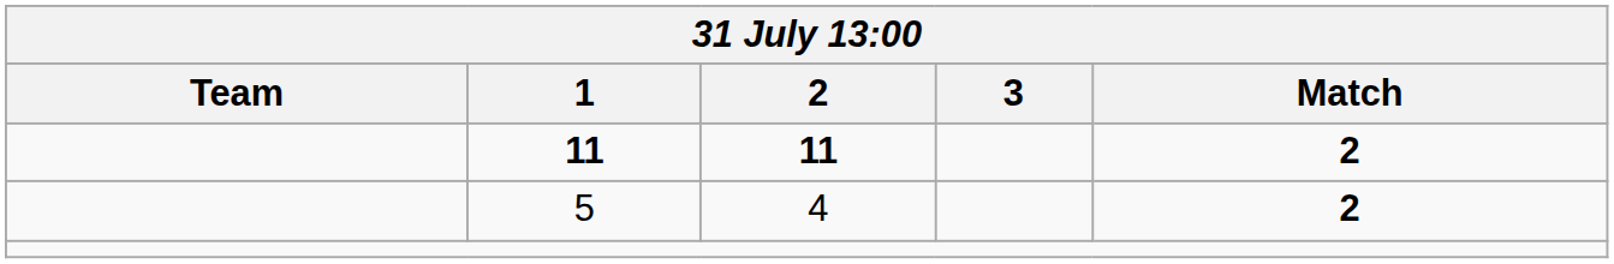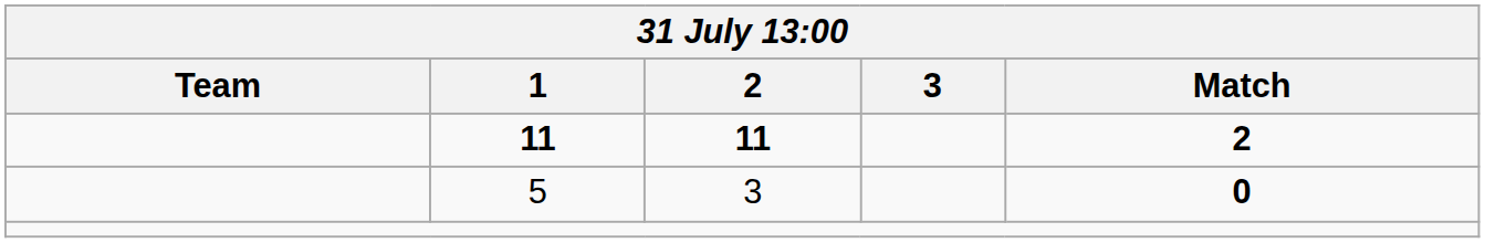5 | 2: 4 -> 3
5 | Match: 2 -> 0
